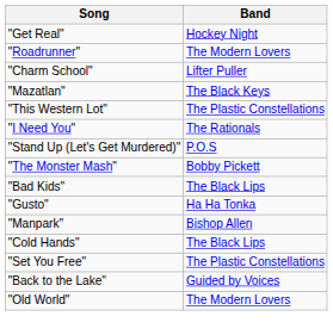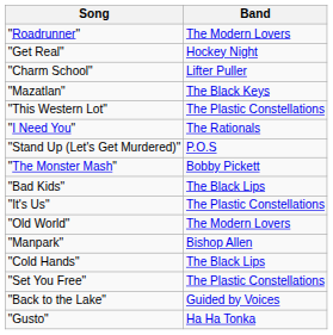rows swapped: "Roadrunner" <-> "Get Real"
+ row: "It's Us" | The Plastic Constellations
rows swapped: "Gusto" <-> "Old World"
